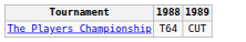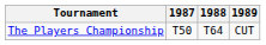+ column: 1987 | T50
